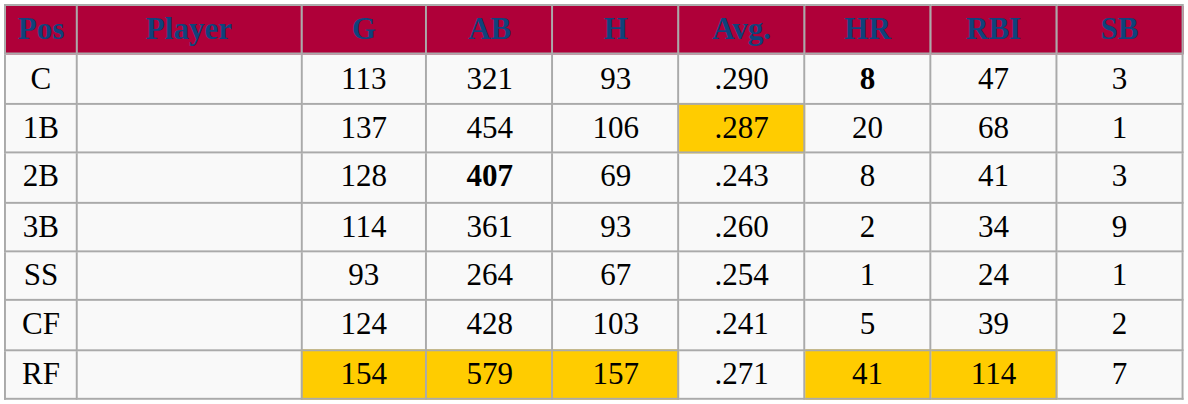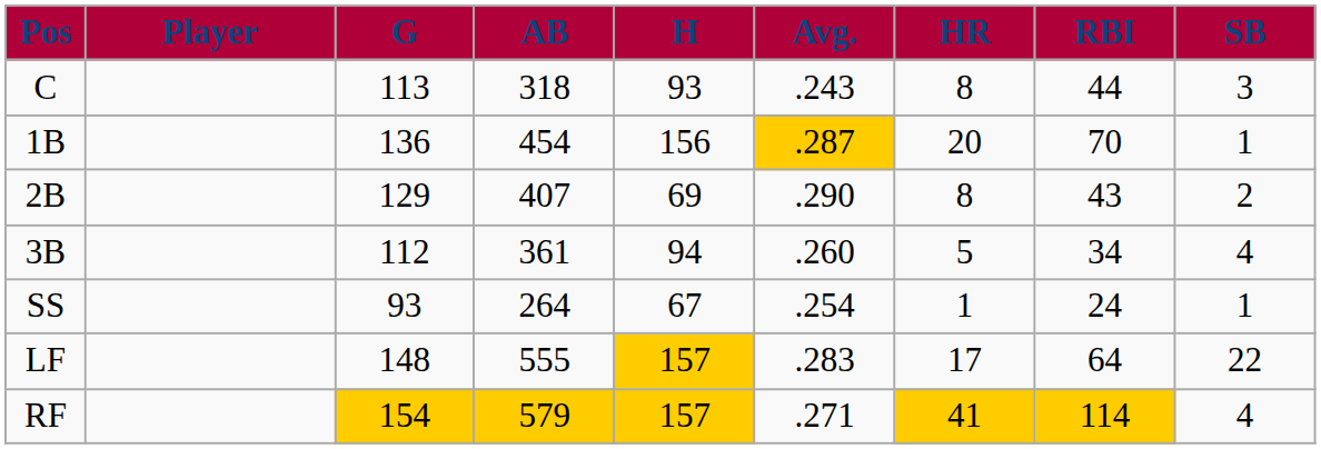C | AB: 321 -> 318
C | Avg.: .290 -> .243
C | HR: bold -> normal
C | RBI: 47 -> 44
1B | G: 137 -> 136
1B | H: 106 -> 156
1B | RBI: 68 -> 70
2B | G: 128 -> 129
2B | AB: bold -> normal
2B | Avg.: .243 -> .290
2B | RBI: 41 -> 43
2B | SB: 3 -> 2
3B | G: 114 -> 112
3B | H: 93 -> 94
3B | HR: 2 -> 5
3B | SB: 9 -> 4
+ row: LF | 148 | 555 | 157 | .283 | 17 | 64 | 22
- row: CF | 124 | 428 | 103 | .241 | 5 | 39 | 2
RF | SB: 7 -> 4
